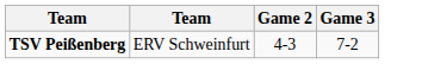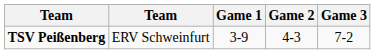+ column: Game 1 | 3-9
